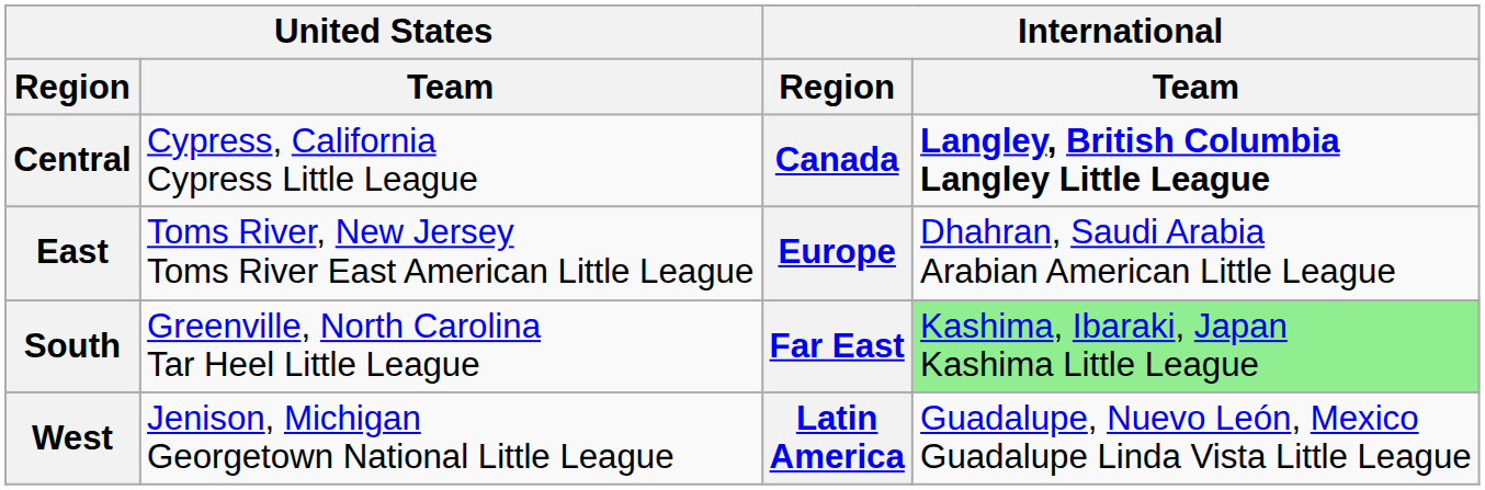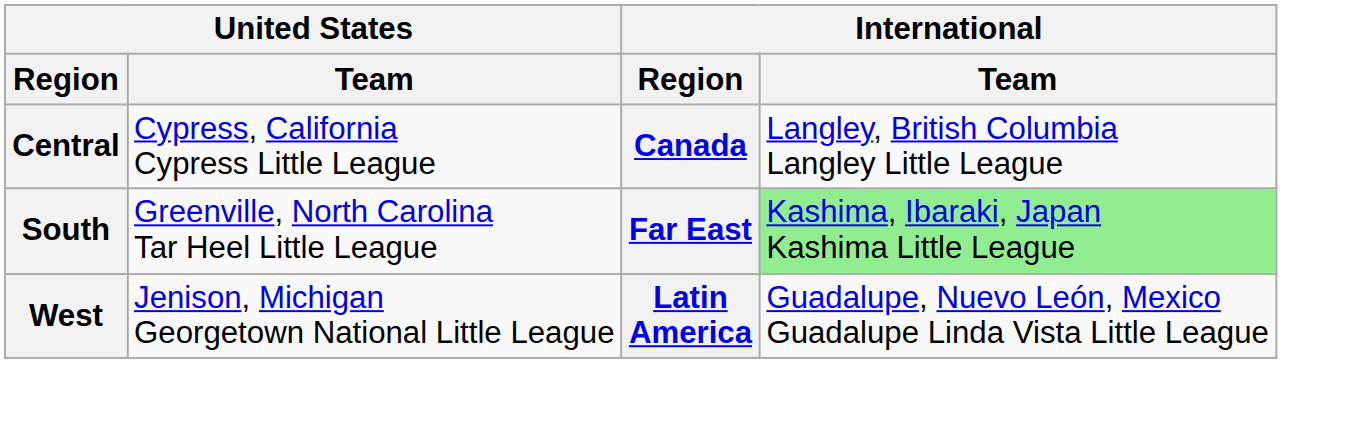Central | International / Team: bold -> normal
- row: East | Toms River, New Jersey Toms River East American Little League | Europe | Dhahran, Saudi Arabia Arabian American Little League
